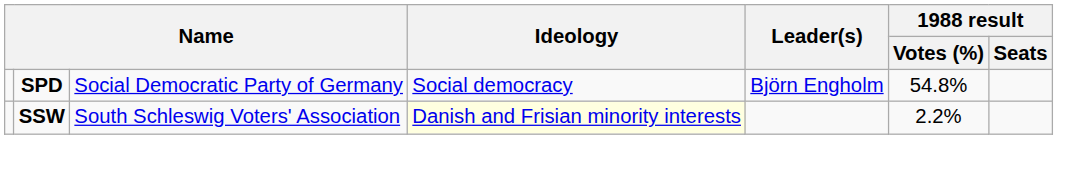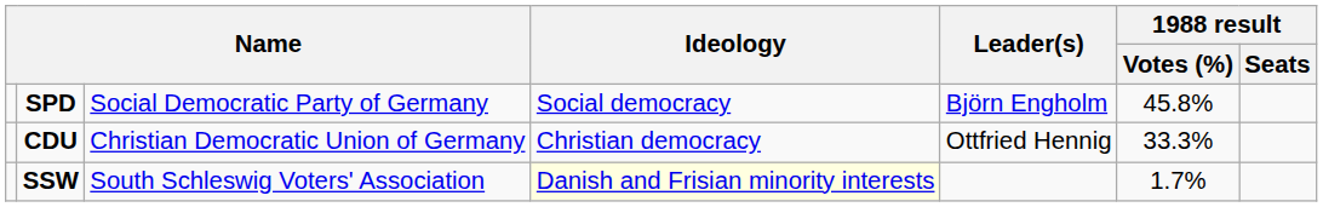SPD | 1988 result / Votes (%): 54.8% -> 45.8%
+ row: CDU | Christian Democratic Union of Germany | Christian democracy | Ottfried Hennig | 33.3%
SSW | 1988 result / Votes (%): 2.2% -> 1.7%
